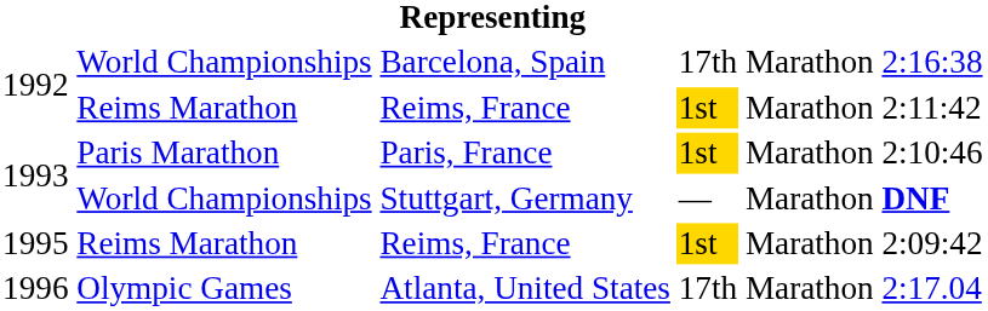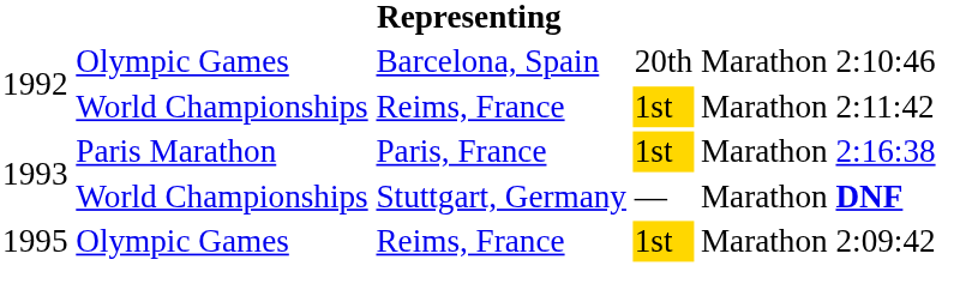Barcelona, Spain | column 2: World Championships -> Olympic Games
Barcelona, Spain | column 4: 17th -> 20th
Barcelona, Spain | column 6: 2:16:38 -> 2:10:46
1992 / Reims, France | column 2: Reims Marathon -> World Championships
Paris, France | column 6: 2:10:46 -> 2:16:38
1995 / Reims, France | column 2: Reims Marathon -> Olympic Games
- row: 1996 | Olympic Games | Atlanta, United States | 17th | Marathon | 2:17.04
